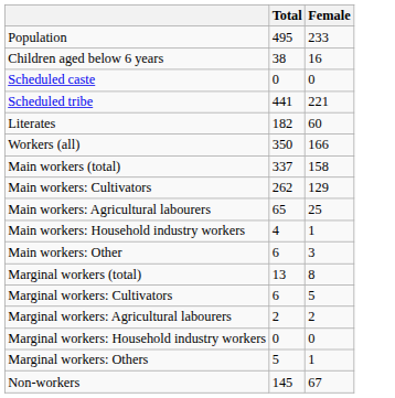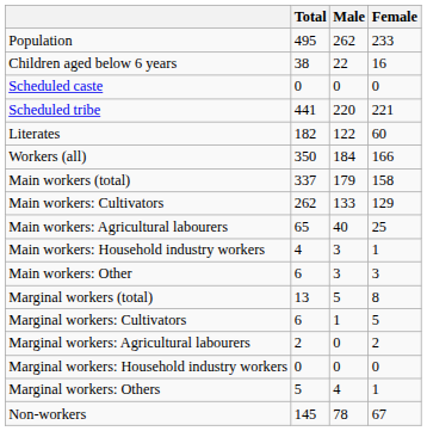+ column: Male | 262 | 22 | 0 | 220 | 122 | 184 | 179 | 133 | 40 | 3 | 3 | 5 | 1 | 0 | 0 | 4 | 78
